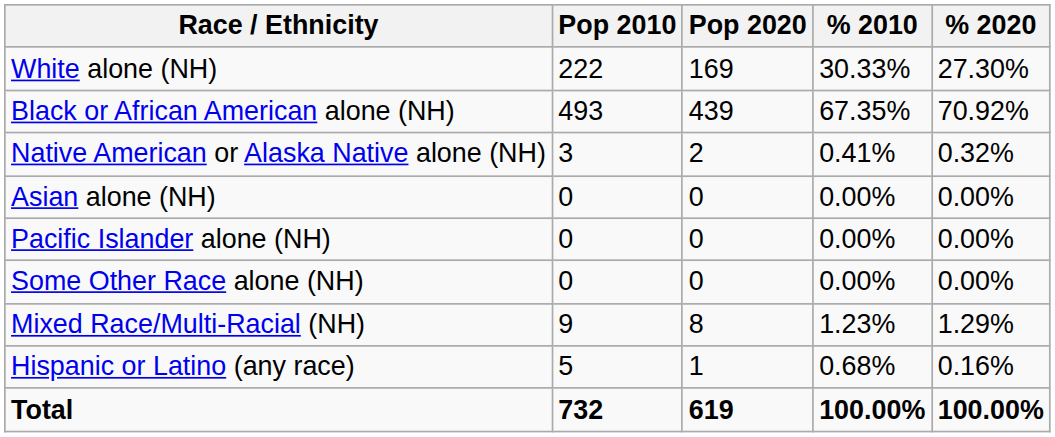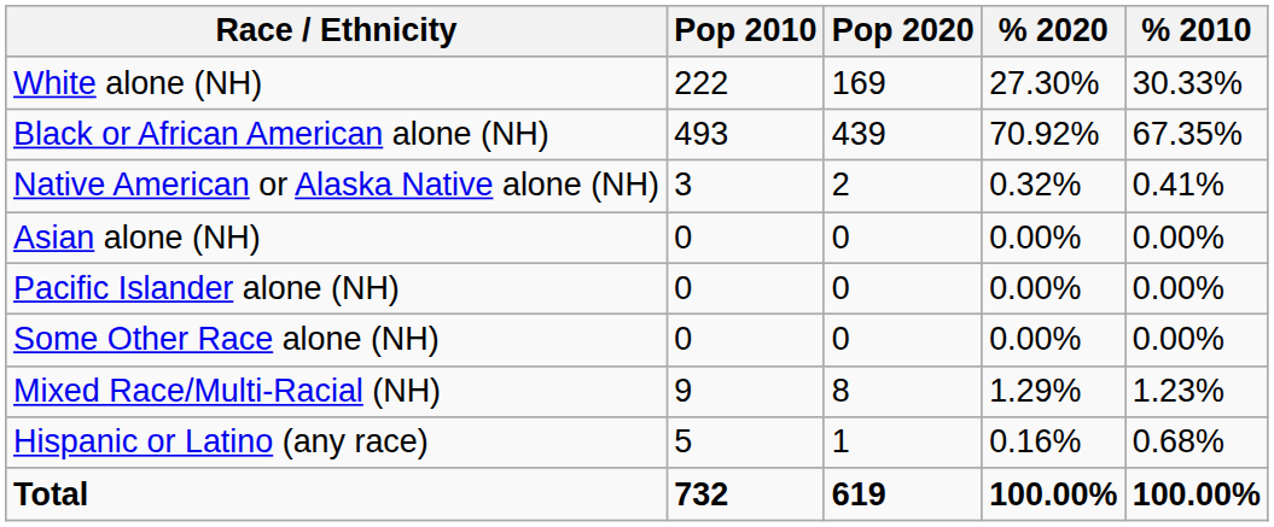columns swapped: % 2010 <-> % 2020
